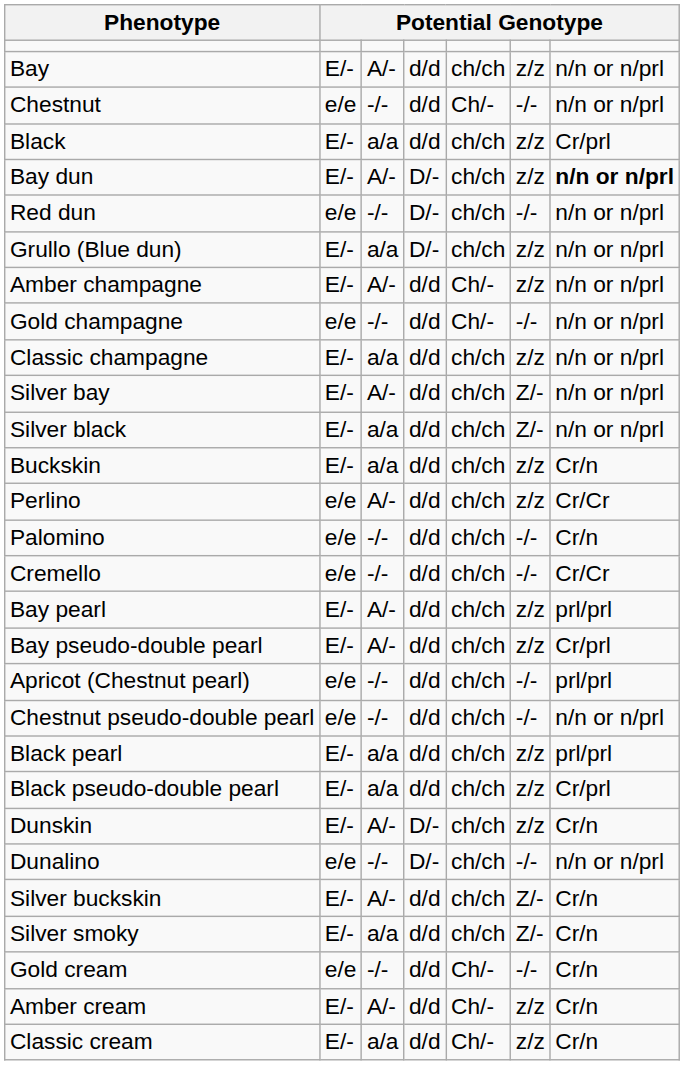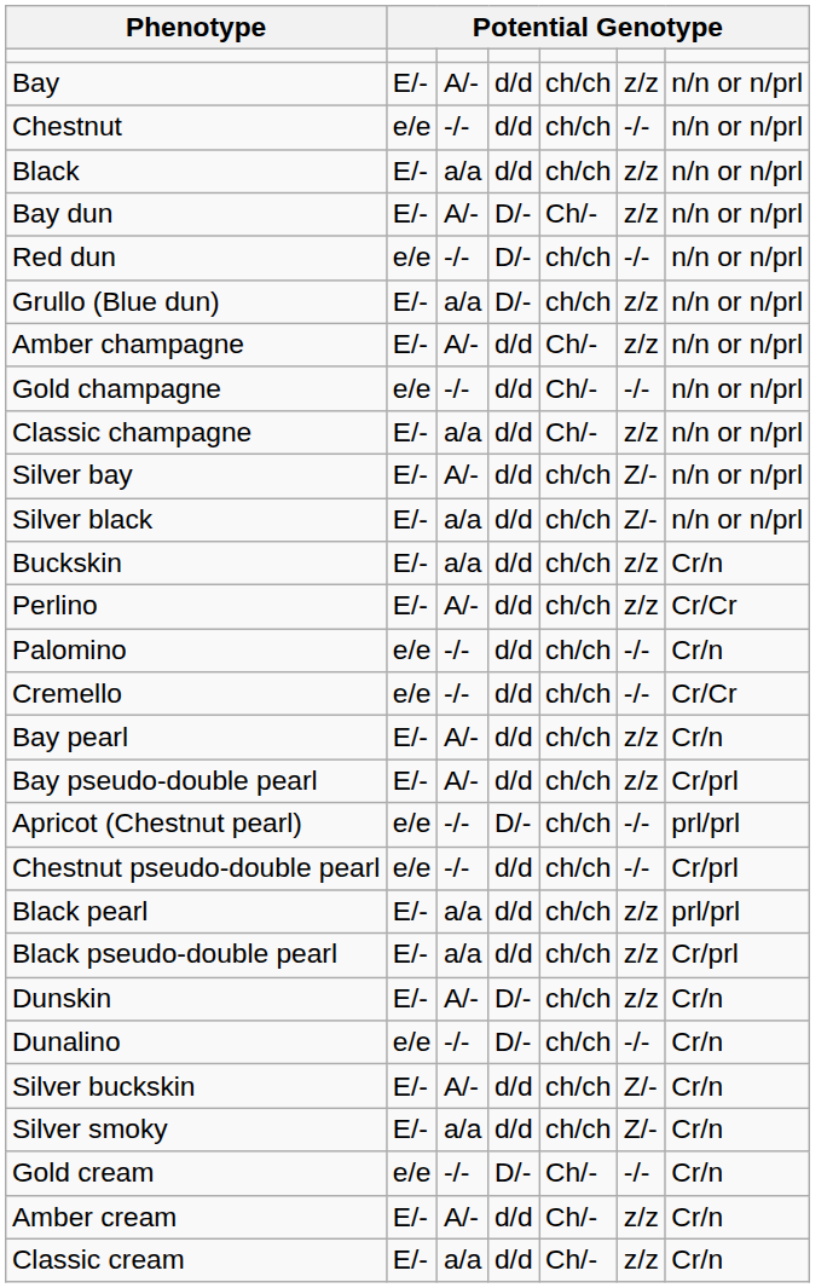Chestnut | column 5: Ch/- -> ch/ch
Black | column 7: Cr/prl -> n/n or n/prl
Bay dun | column 5: ch/ch -> Ch/-
Bay dun | column 7: bold -> normal
Classic champagne | column 5: ch/ch -> Ch/-
Perlino | column 2: e/e -> E/-
Bay pearl | column 7: prl/prl -> Cr/n
Apricot (Chestnut pearl) | column 4: d/d -> D/-
Chestnut pseudo-double pearl | column 7: n/n or n/prl -> Cr/prl
Dunalino | column 7: n/n or n/prl -> Cr/n
Gold cream | column 4: d/d -> D/-
